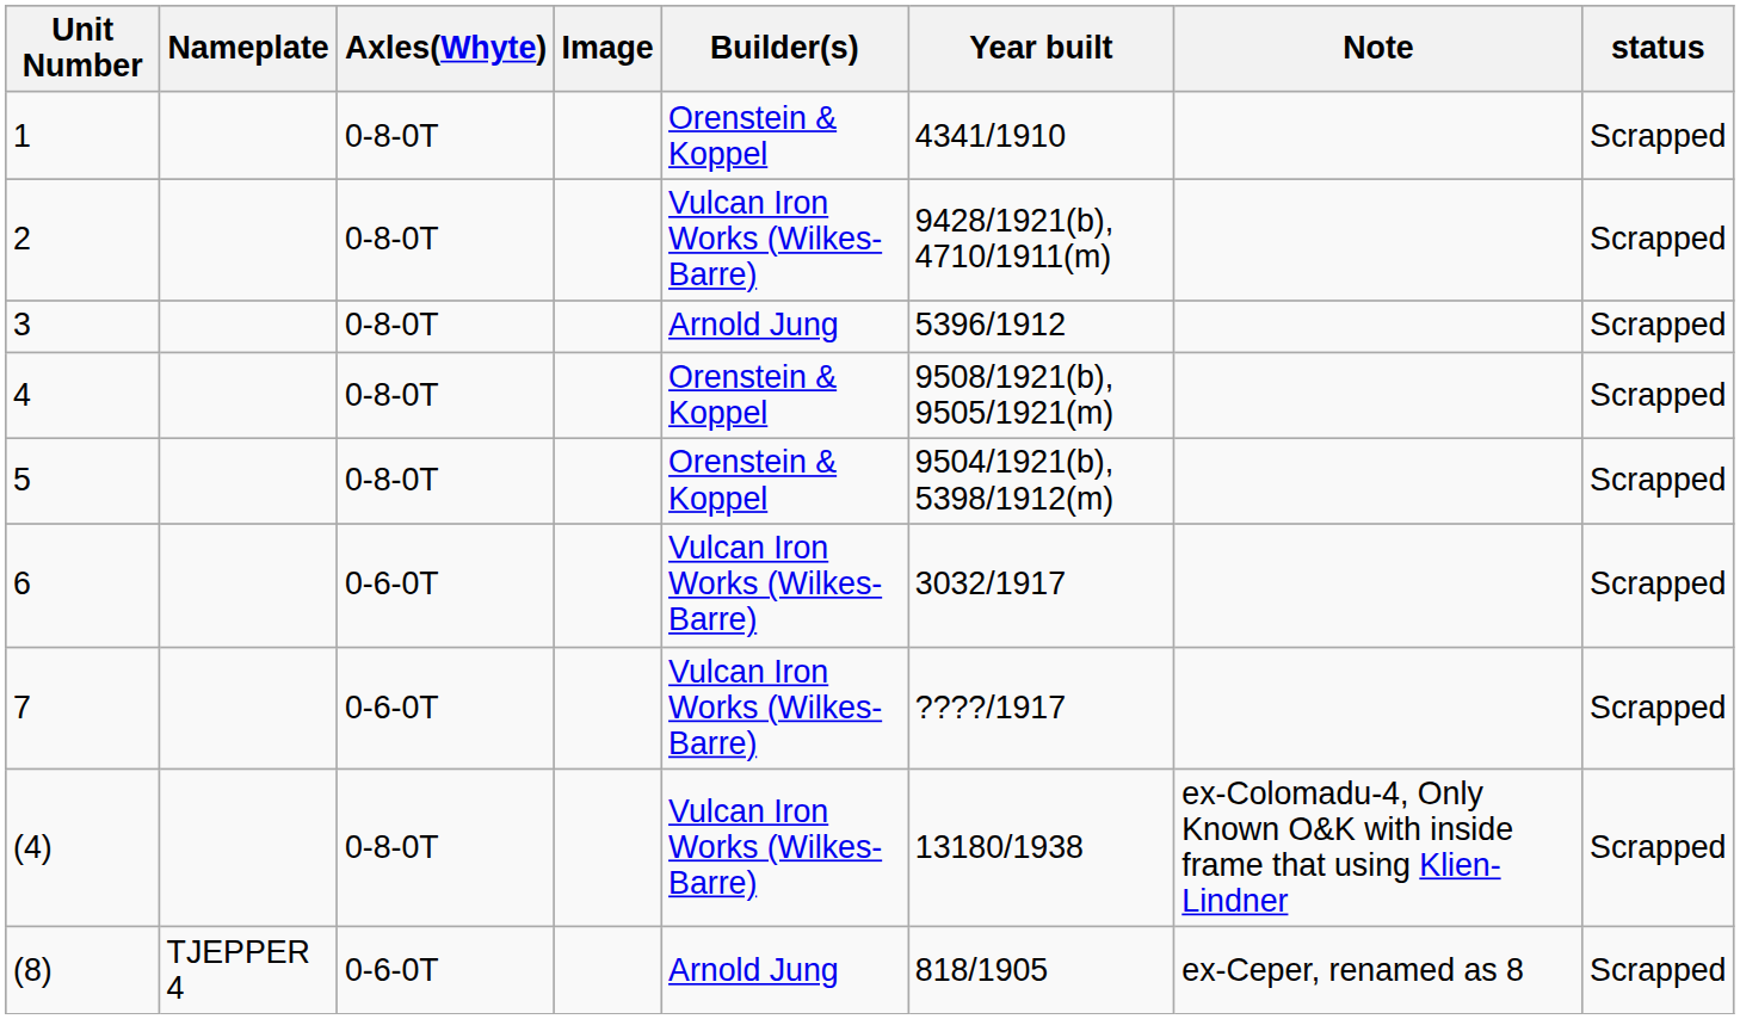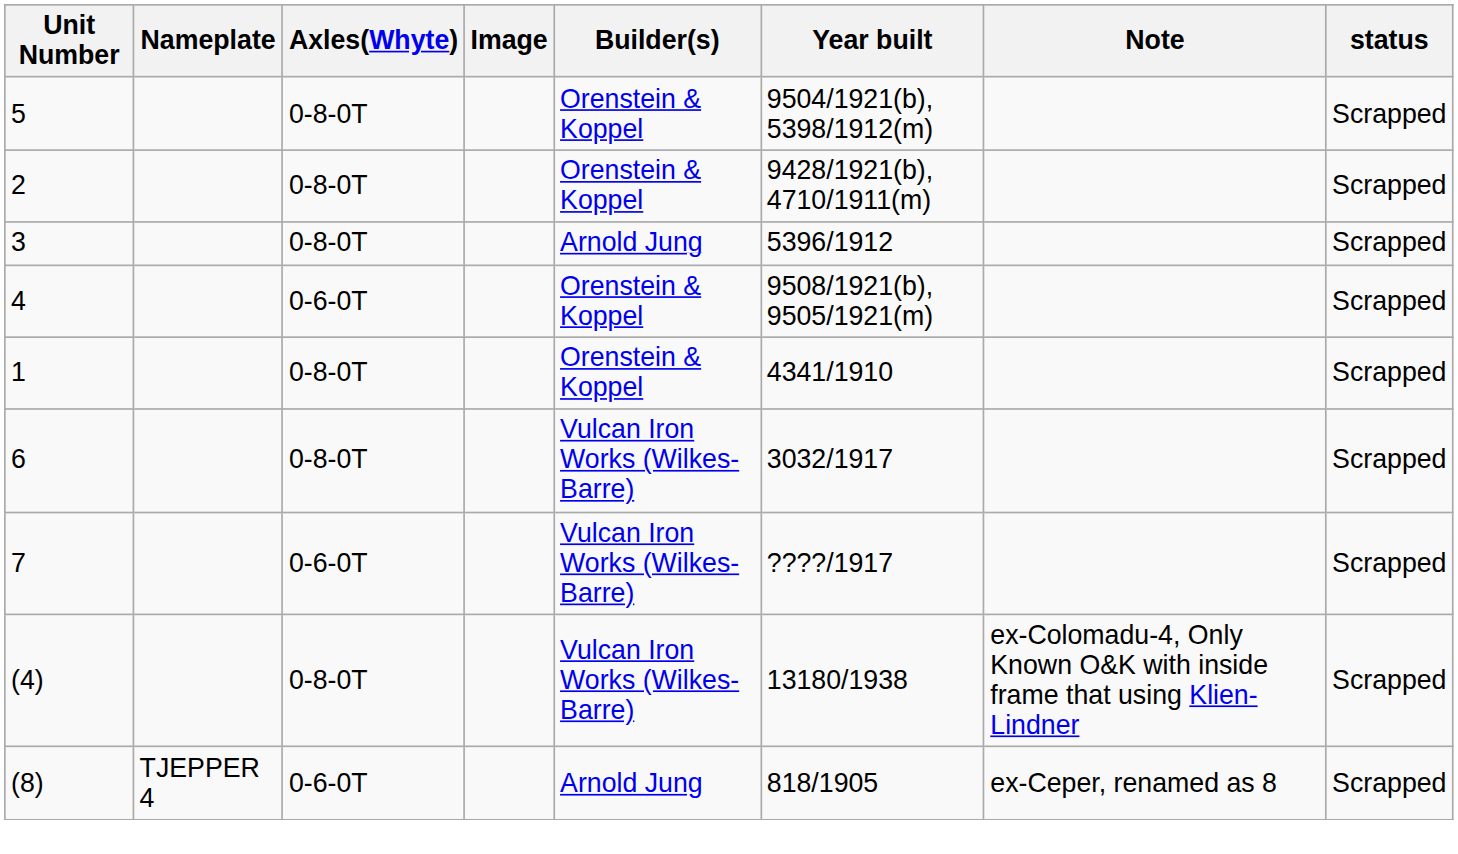rows swapped: 1 <-> 5
2 | Builder(s): Vulcan Iron Works (Wilkes-Barre) -> Orenstein & Koppel
4 | Axles(Whyte): 0-8-0T -> 0-6-0T
6 | Axles(Whyte): 0-6-0T -> 0-8-0T
